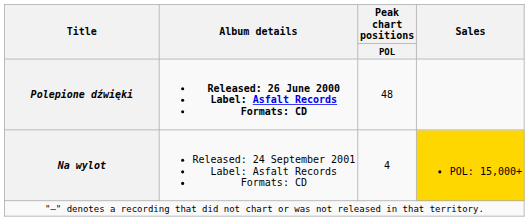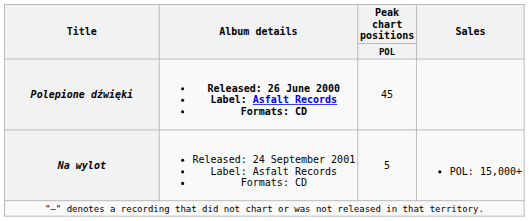Polepione dźwięki | Peak chart positions / POL: 48 -> 45
Na wylot | Peak chart positions / POL: 4 -> 5
Na wylot | Sales: gold background -> no background
